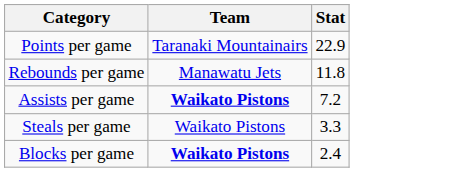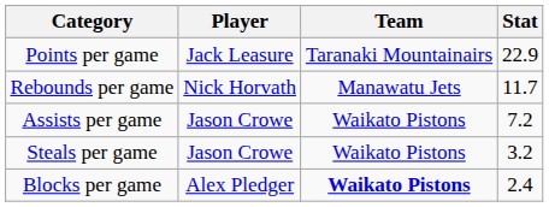+ column: Player | Jack Leasure | Nick Horvath | Jason Crowe | Jason Crowe | Alex Pledger
Rebounds per game | Stat: 11.8 -> 11.7
Assists per game | Team: bold -> normal
Steals per game | Stat: 3.3 -> 3.2
